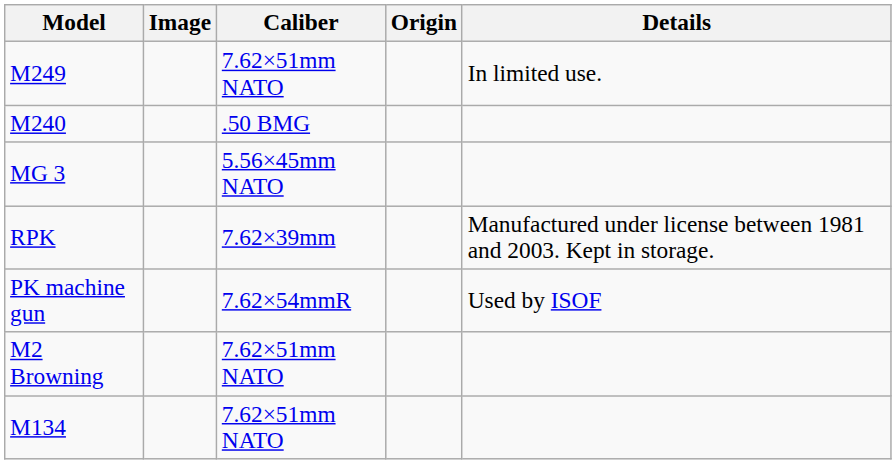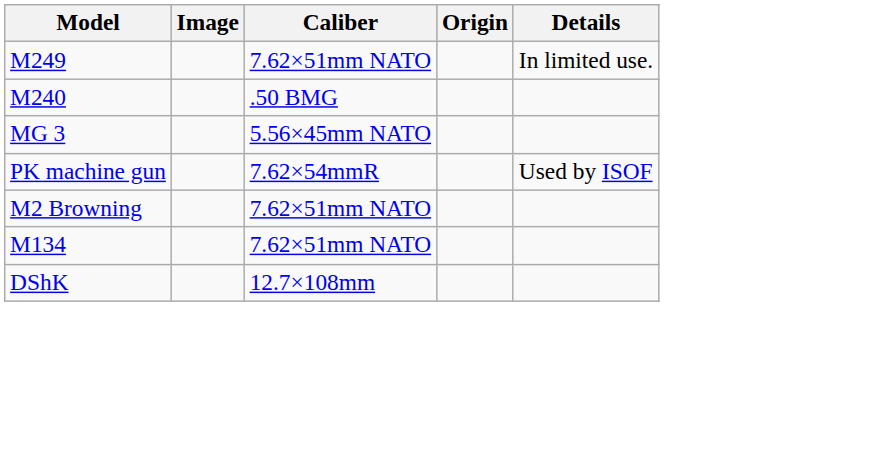- row: RPK | 7.62×39mm | Manufactured under license between 1981 and 2003. Kept in storage.
+ row: DShK | 12.7×108mm
